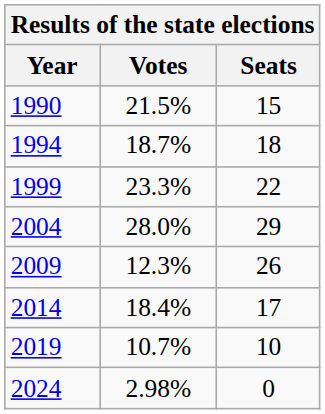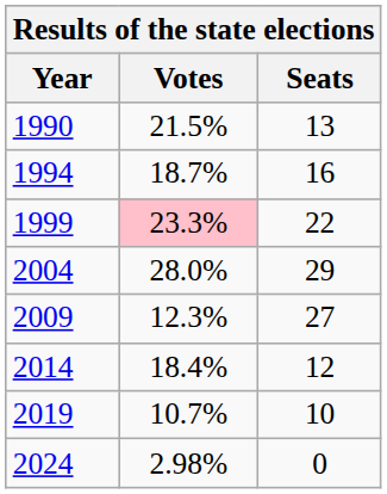1990 | Seats: 15 -> 13
1994 | Seats: 18 -> 16
1999 | Votes: no background -> pink background
2009 | Seats: 26 -> 27
2014 | Seats: 17 -> 12
